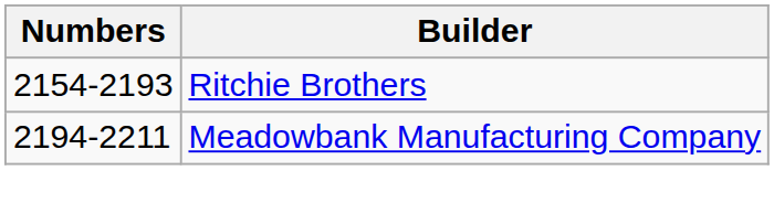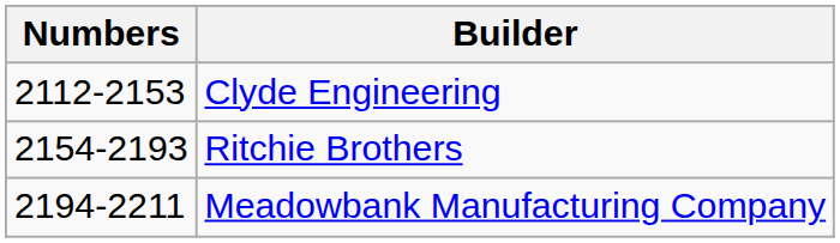+ row: 2112-2153 | Clyde Engineering
